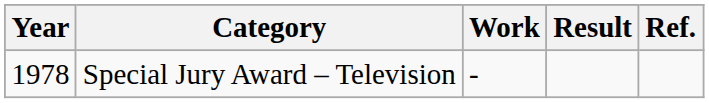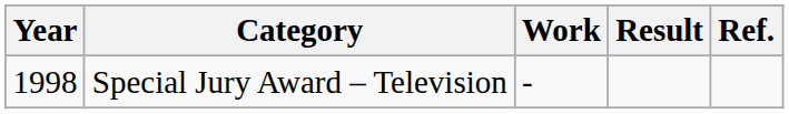Special Jury Award – Television | Year: 1978 -> 1998
